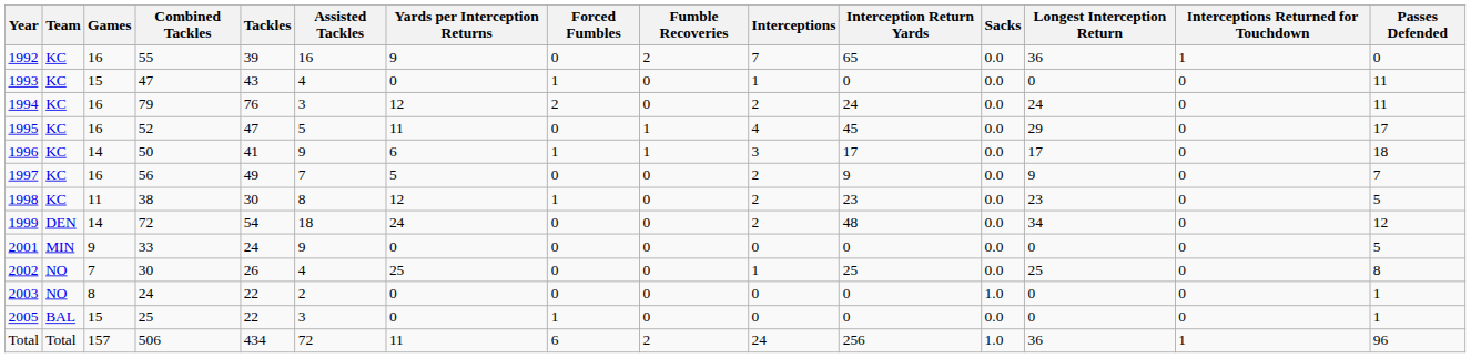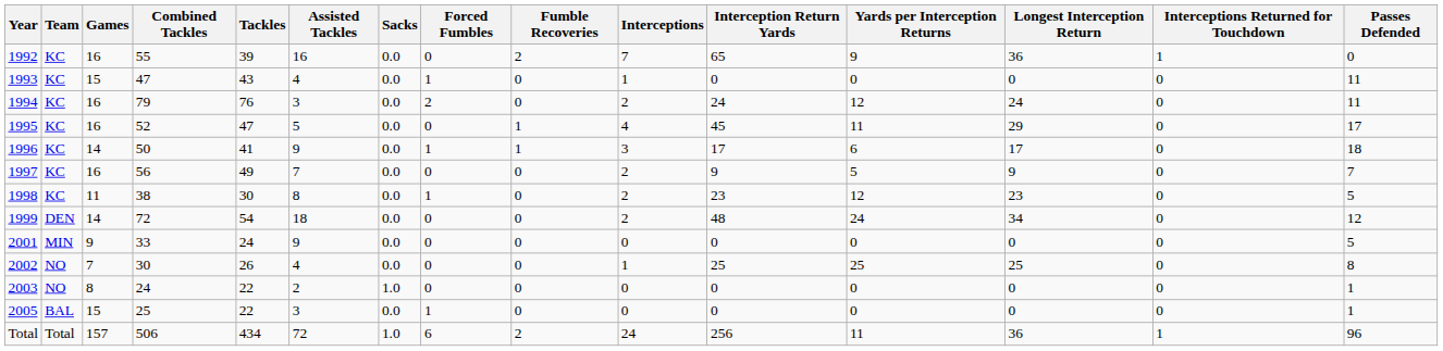columns swapped: Sacks <-> Yards per Interception Returns
